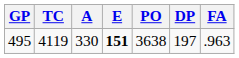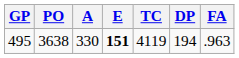columns swapped: PO <-> TC
495 | DP: 197 -> 194
